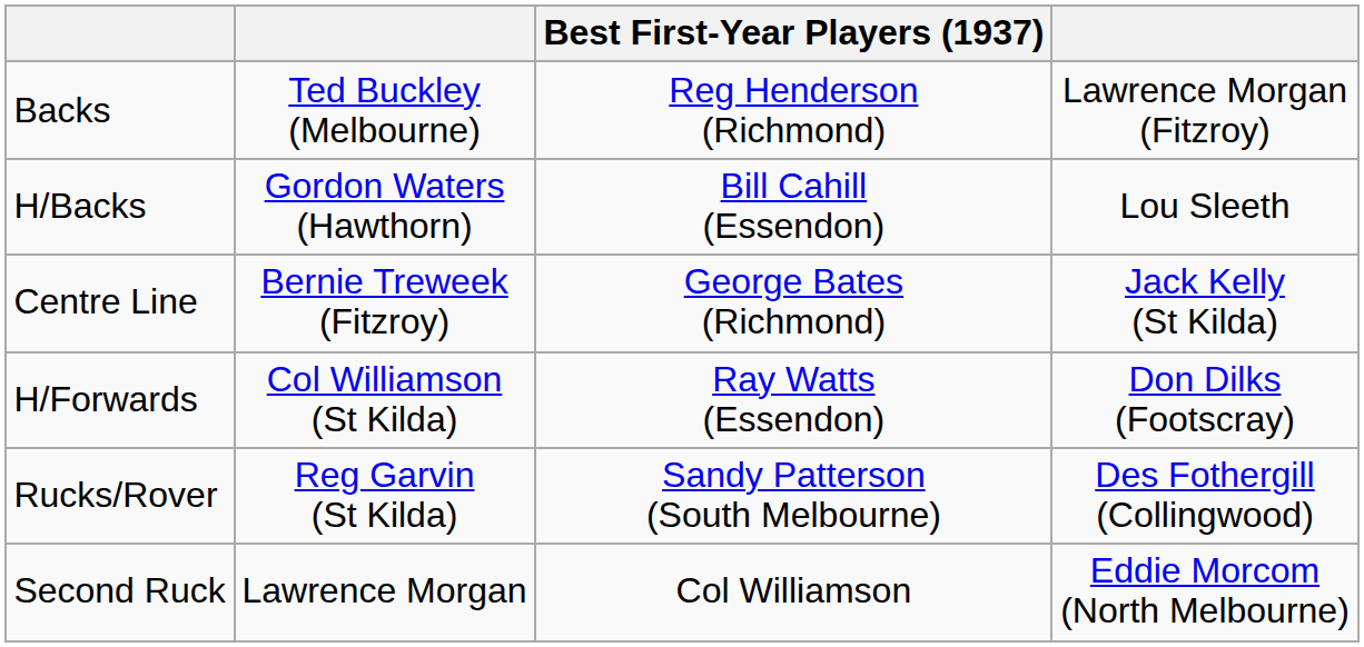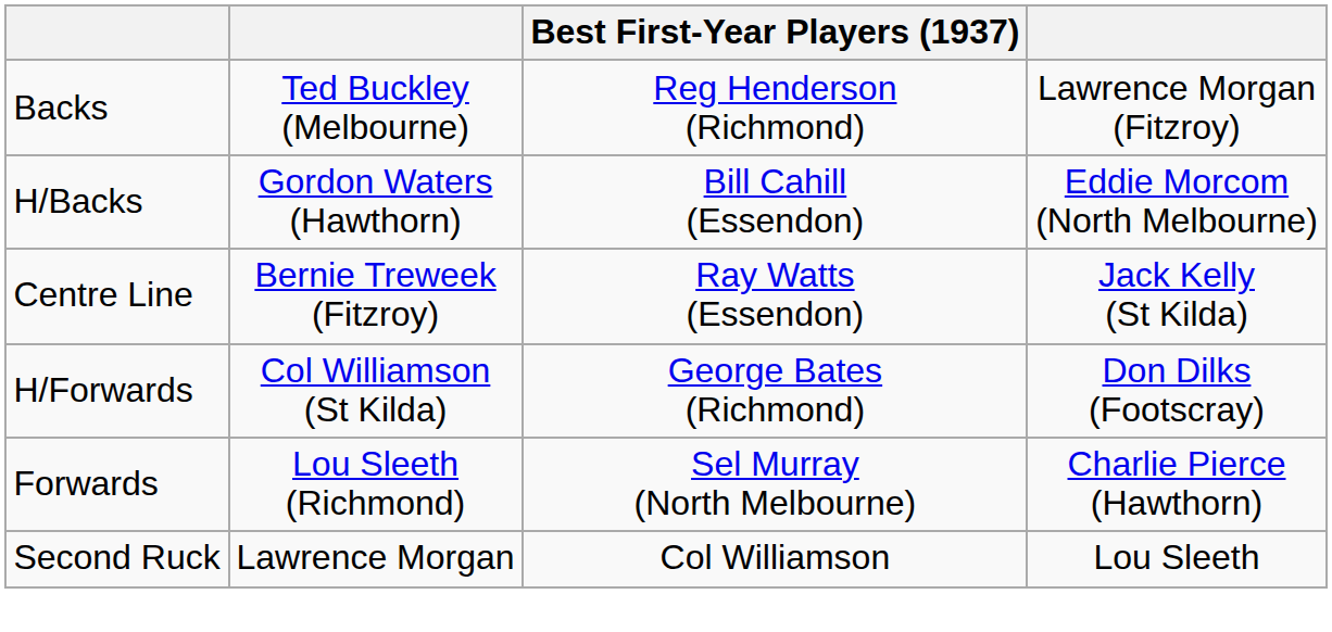H/Backs | column 4: Lou Sleeth -> Eddie Morcom (North Melbourne)
Centre Line | Best First-Year Players (1937): George Bates (Richmond) -> Ray Watts (Essendon)
H/Forwards | Best First-Year Players (1937): Ray Watts (Essendon) -> George Bates (Richmond)
+ row: Forwards | Lou Sleeth (Richmond) | Sel Murray (North Melbourne) | Charlie Pierce (Hawthorn)
- row: Rucks/Rover | Reg Garvin (St Kilda) | Sandy Patterson (South Melbourne) | Des Fothergill (Collingwood)
Second Ruck | column 4: Eddie Morcom (North Melbourne) -> Lou Sleeth
